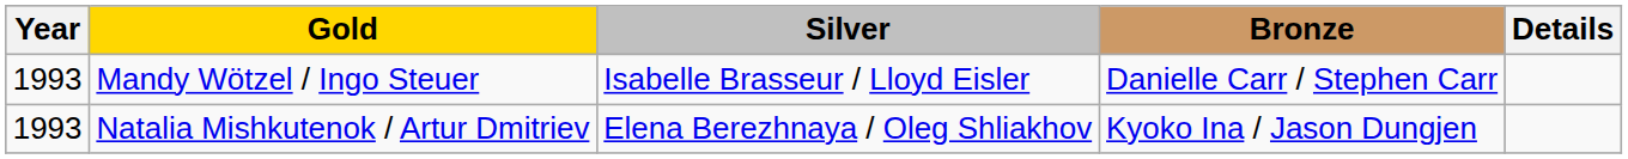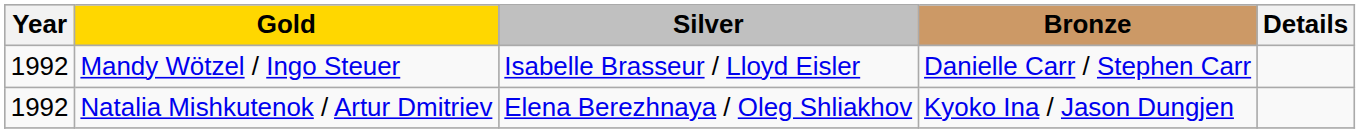Mandy Wötzel / Ingo Steuer | Year: 1993 -> 1992
Natalia Mishkutenok / Artur Dmitriev | Year: 1993 -> 1992
